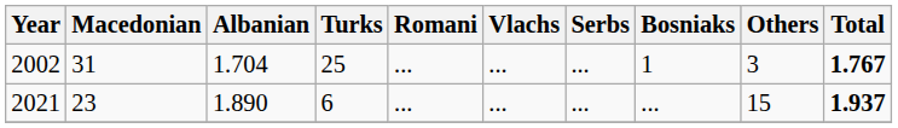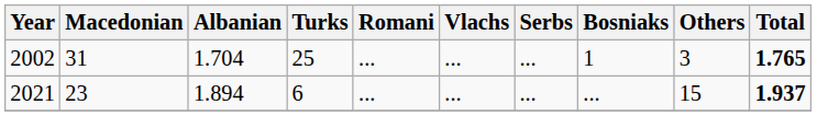2002 | Total: 1.767 -> 1.765
2021 | Albanian: 1.890 -> 1.894
